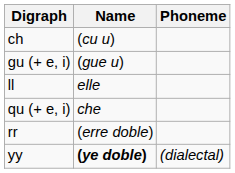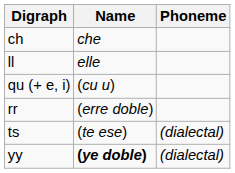ch | Name: (cu u) -> che
- row: gu (+ e, i) | (gue u)
qu (+ e, i) | Name: che -> (cu u)
+ row: ts | (te ese) | (dialectal)
